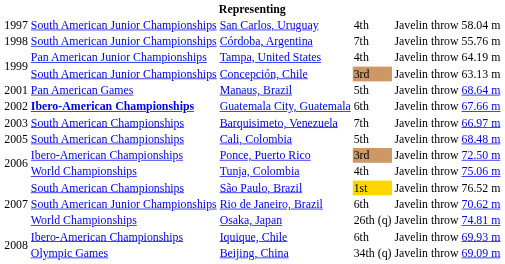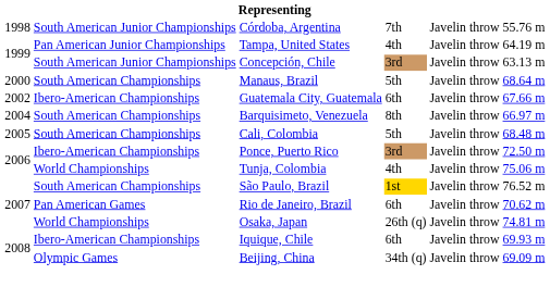- row: 1997 | South American Junior Championships | San Carlos, Uruguay | 4th | Javelin throw | 58.04 m
Manaus, Brazil | column 1: 2001 -> 2000
Manaus, Brazil | column 2: Pan American Games -> South American Championships
Guatemala City, Guatemala | column 2: bold -> normal
Barquisimeto, Venezuela | column 1: 2003 -> 2004
Barquisimeto, Venezuela | column 4: 7th -> 8th
Rio de Janeiro, Brazil | column 2: South American Junior Championships -> Pan American Games
